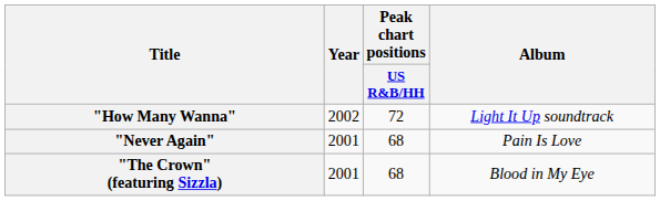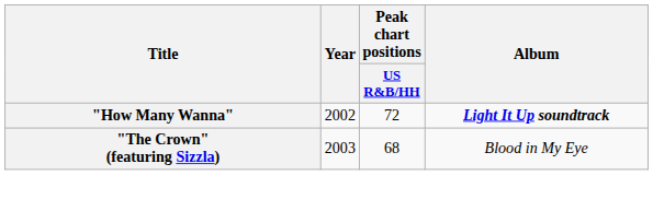"How Many Wanna" | Album: normal -> bold
- row: "Never Again" | 2001 | 68 | Pain Is Love
"The Crown" (featuring Sizzla) | Year: 2001 -> 2003
